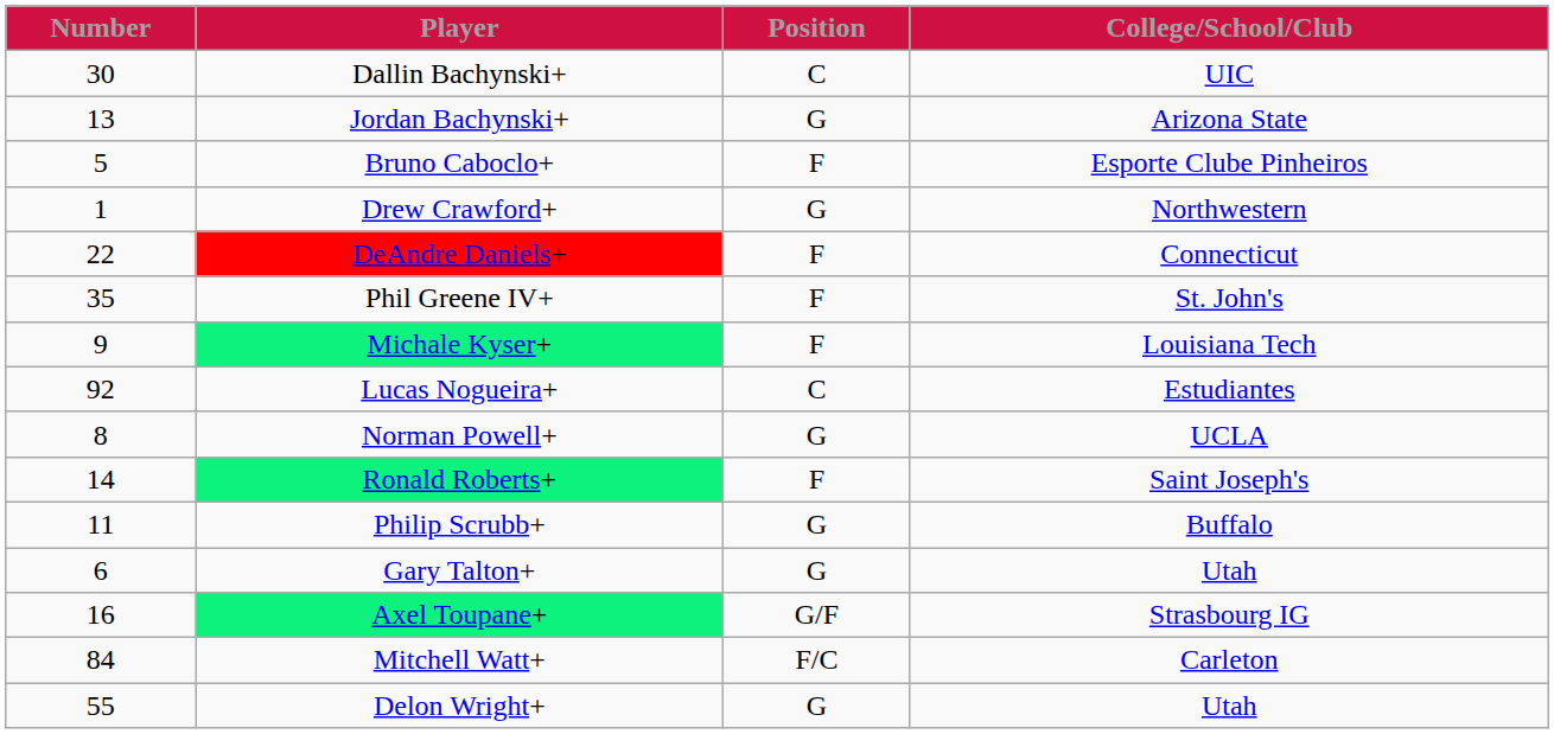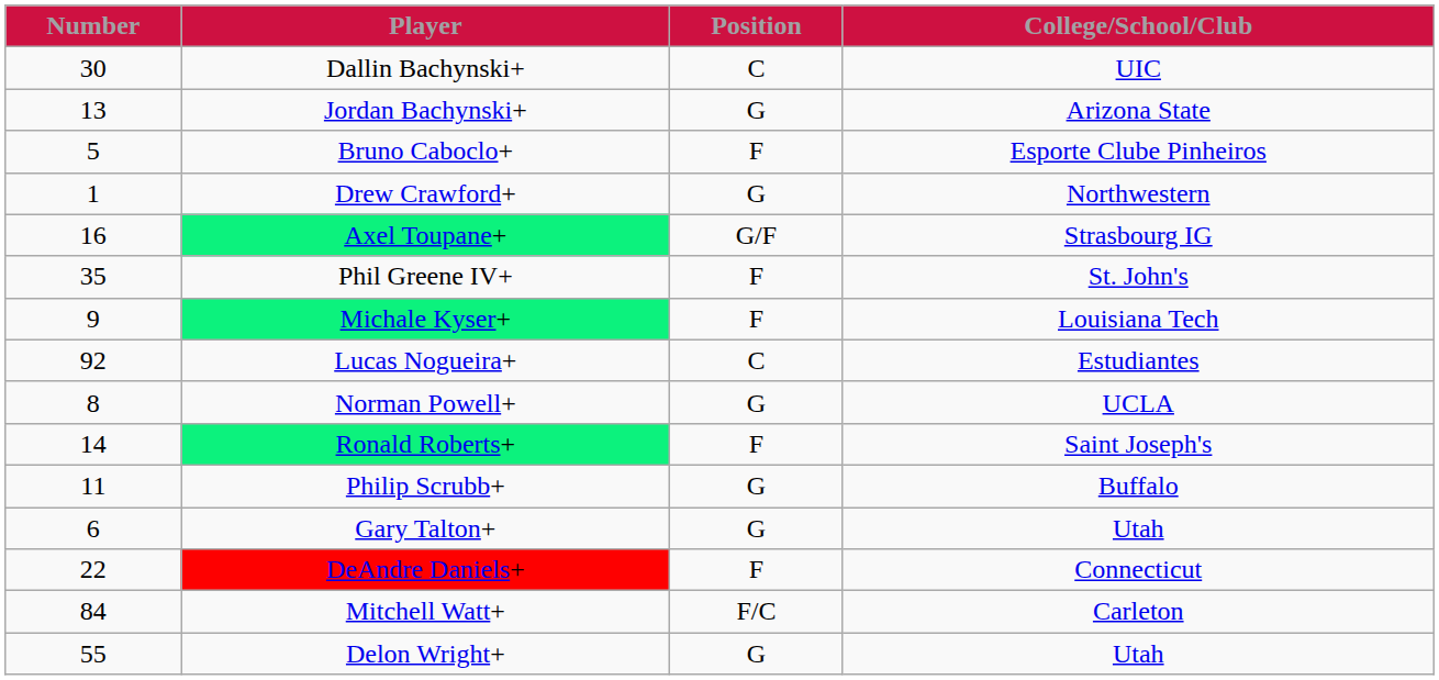rows swapped: DeAndre Daniels+ <-> Axel Toupane+
